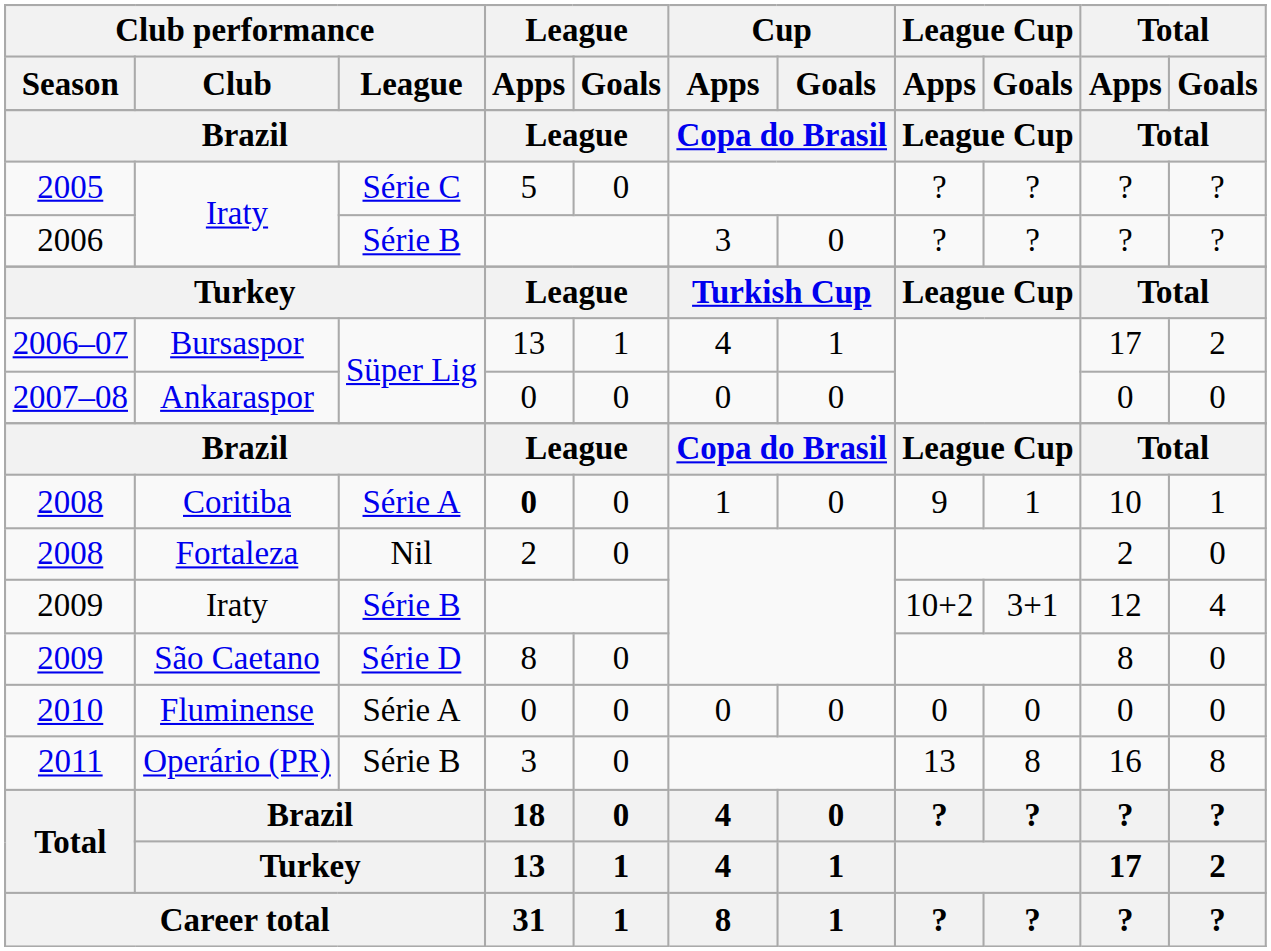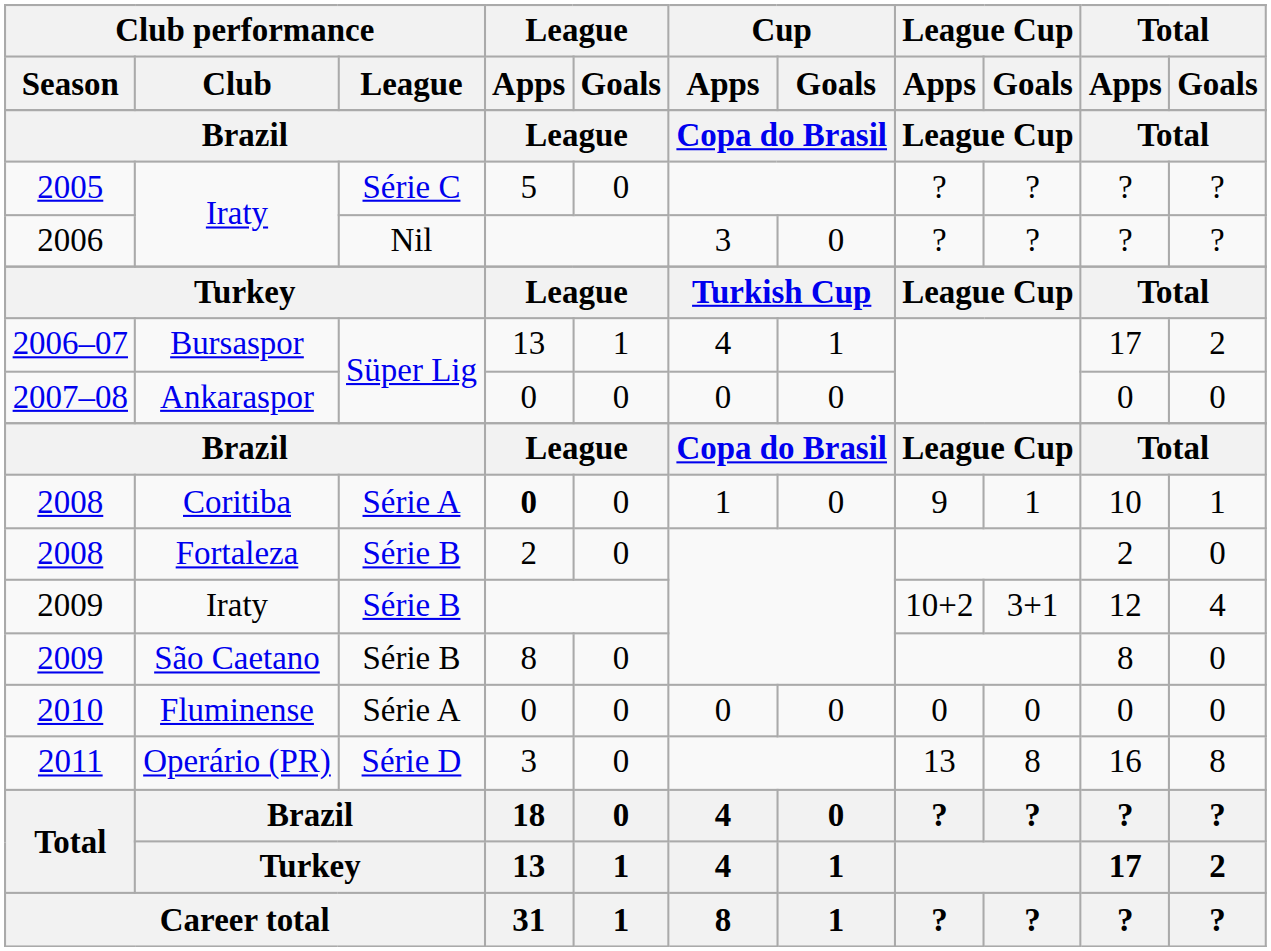2006 | Club performance / League: Série B -> Nil
2008 / Fortaleza | Club performance / League: Nil -> Série B
2009 / São Caetano | Club performance / League: Série D -> Série B
2011 | Club performance / League: Série B -> Série D
